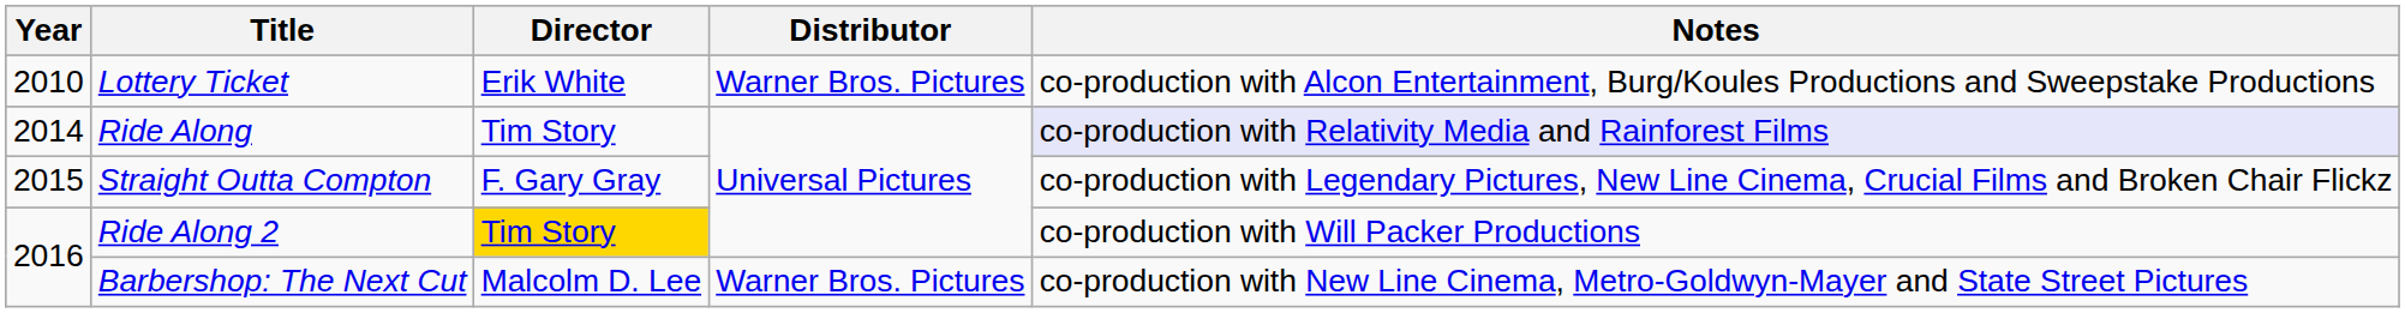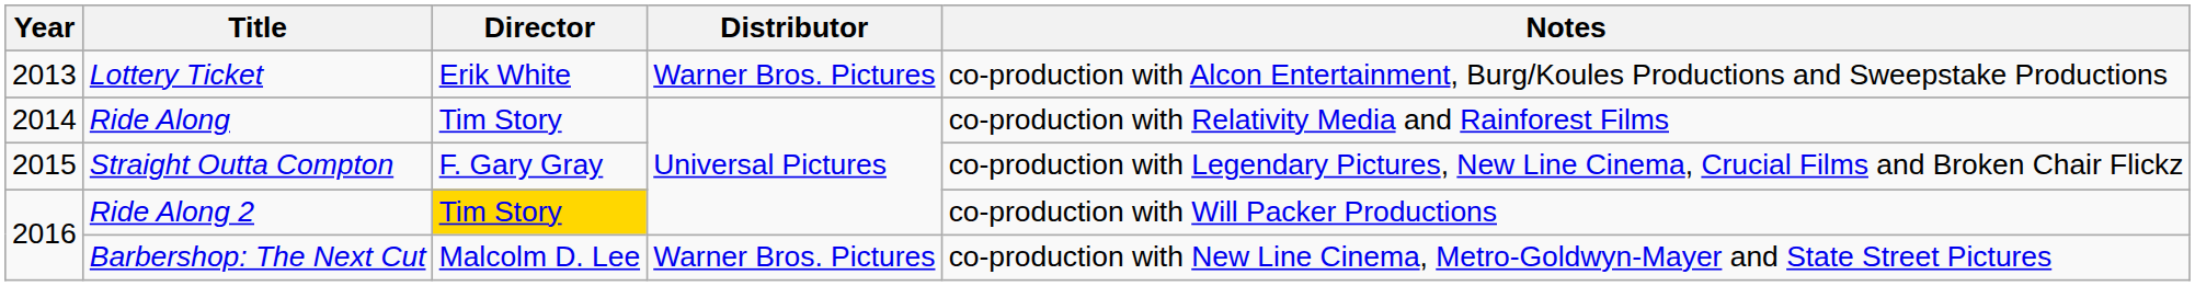Lottery Ticket | Year: 2010 -> 2013
Ride Along | Notes: lavender background -> no background
